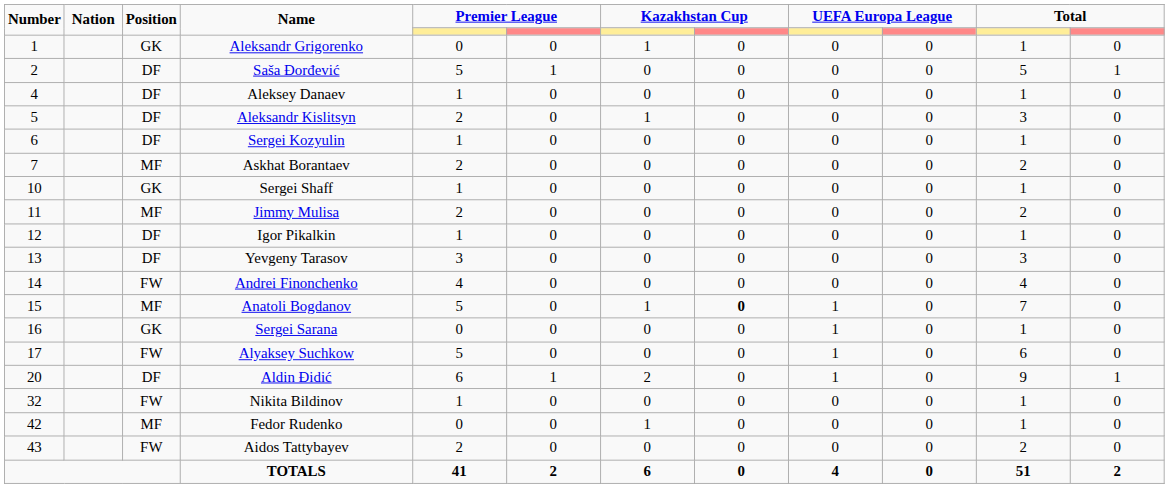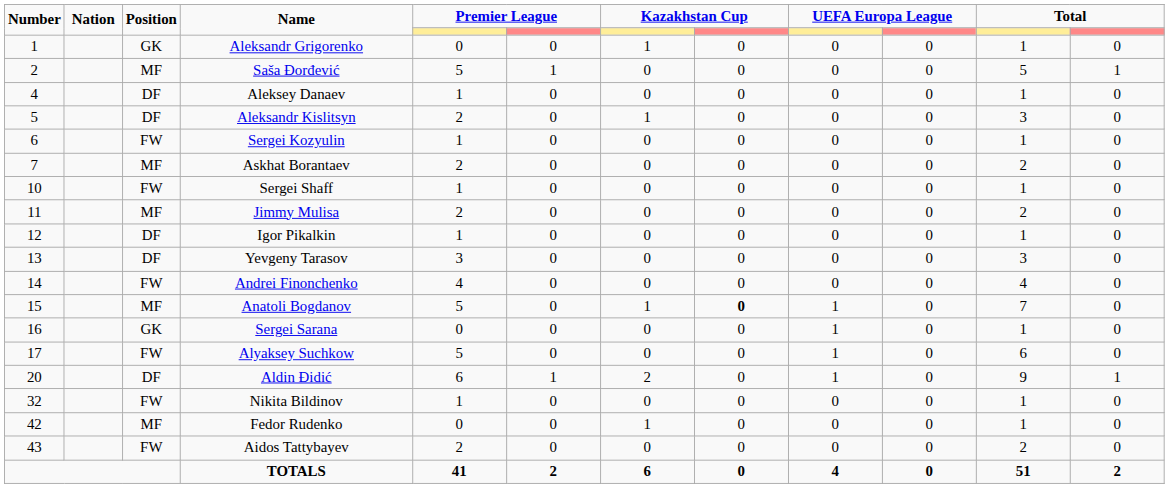Saša Đorđević | Position: DF -> MF
Sergei Kozyulin | Position: DF -> FW
Sergei Shaff | Position: GK -> FW
